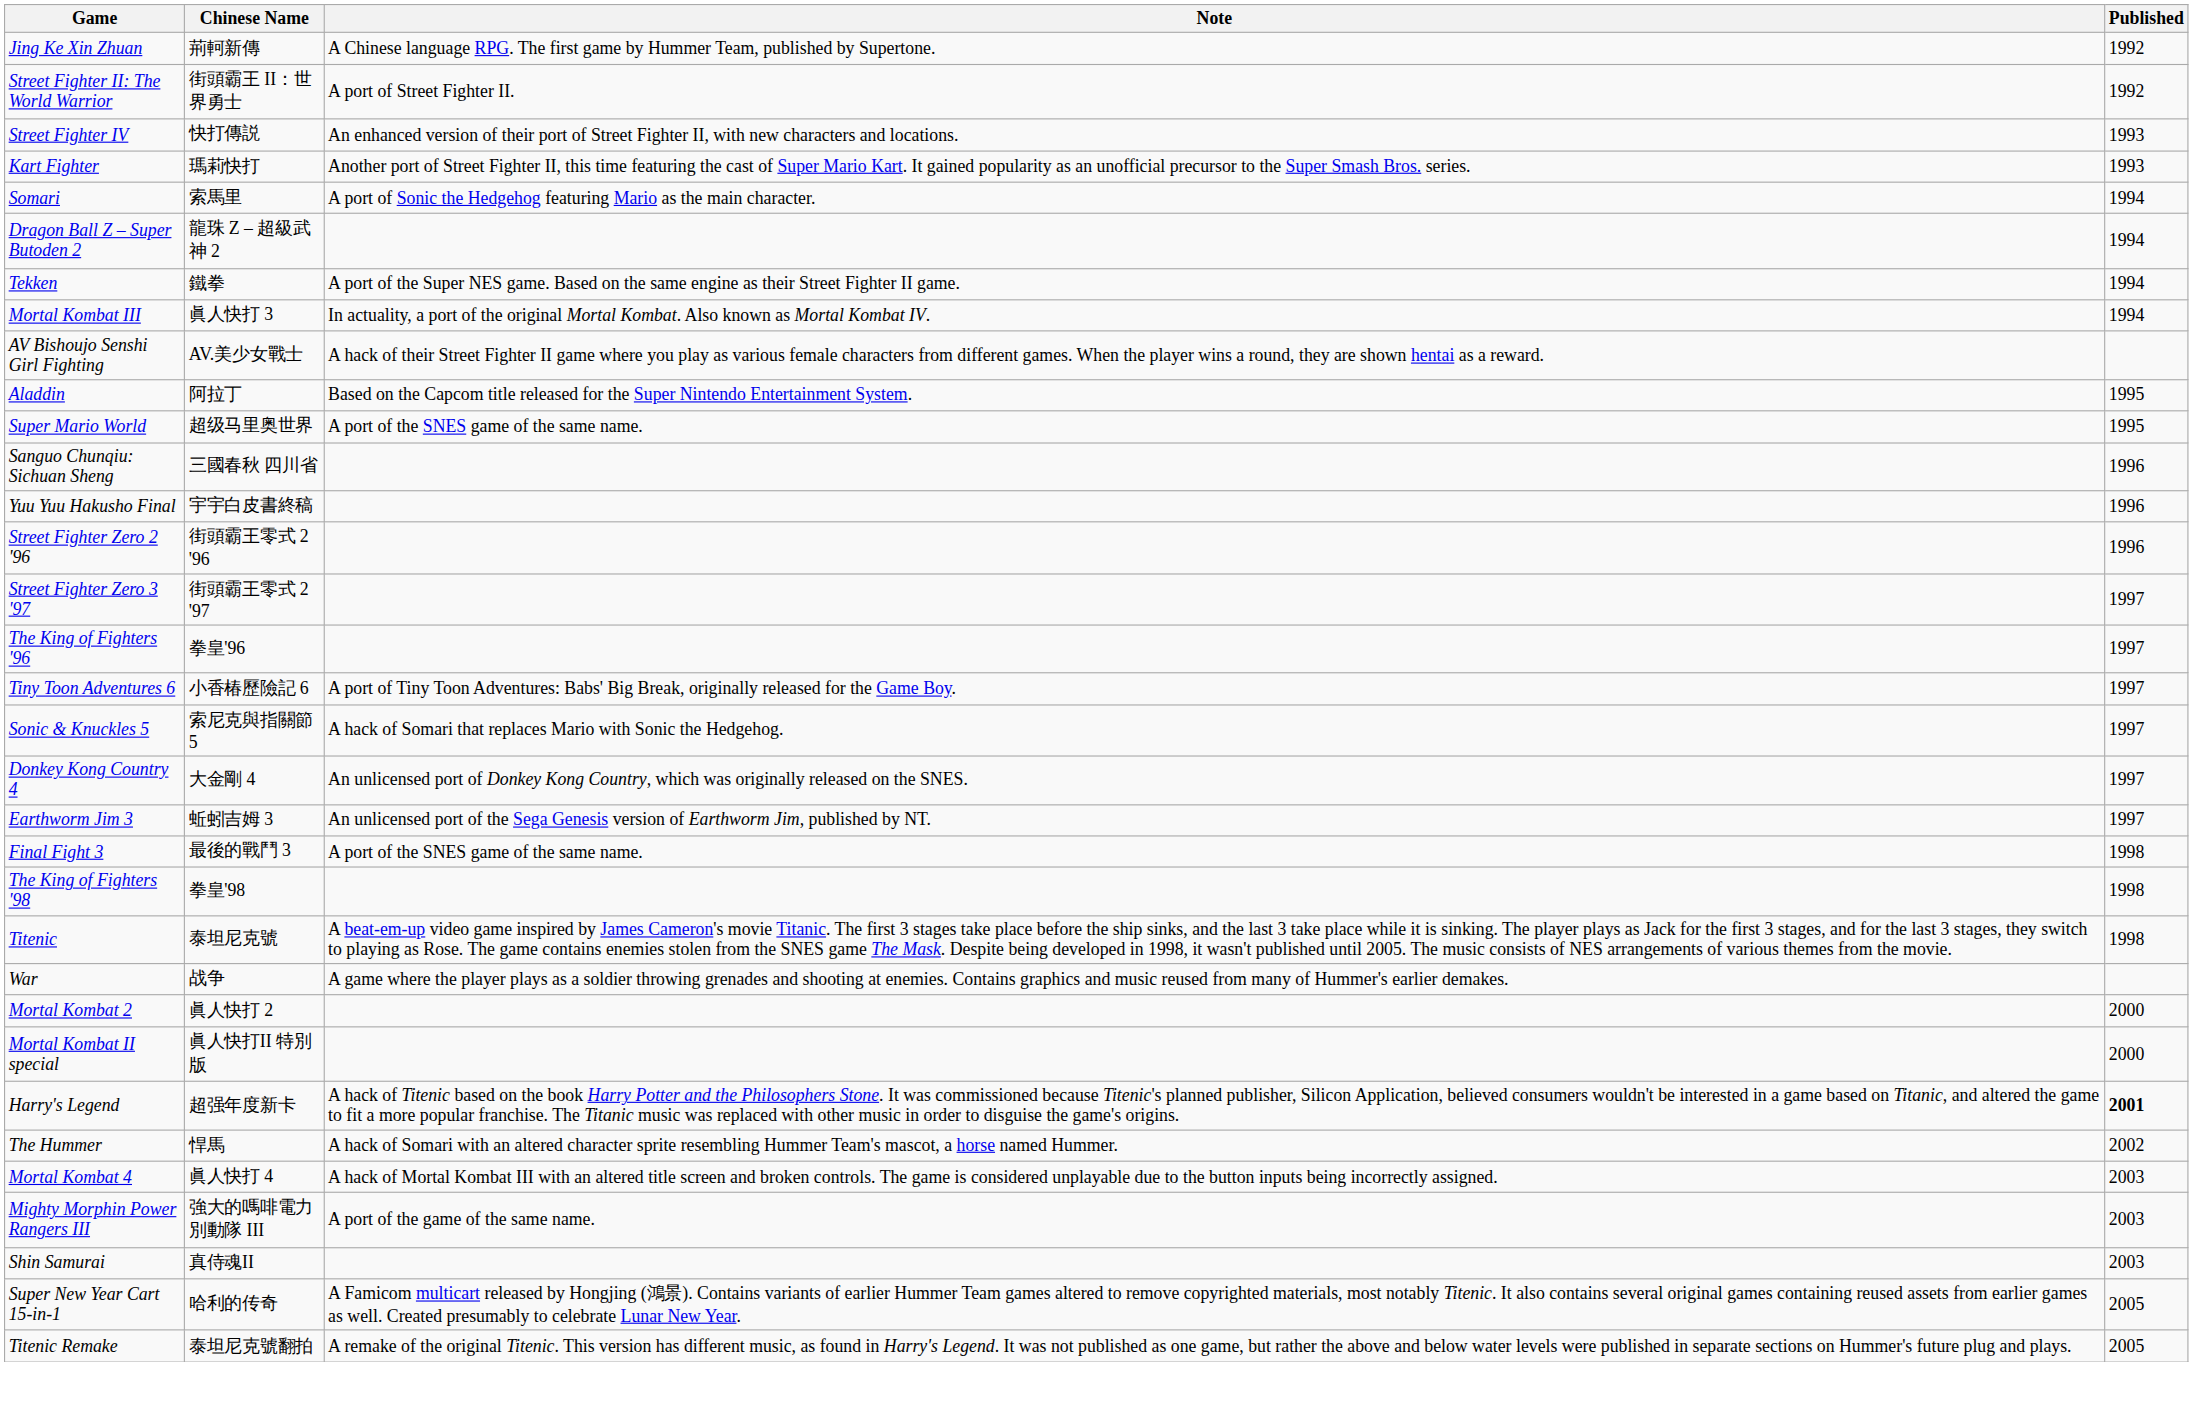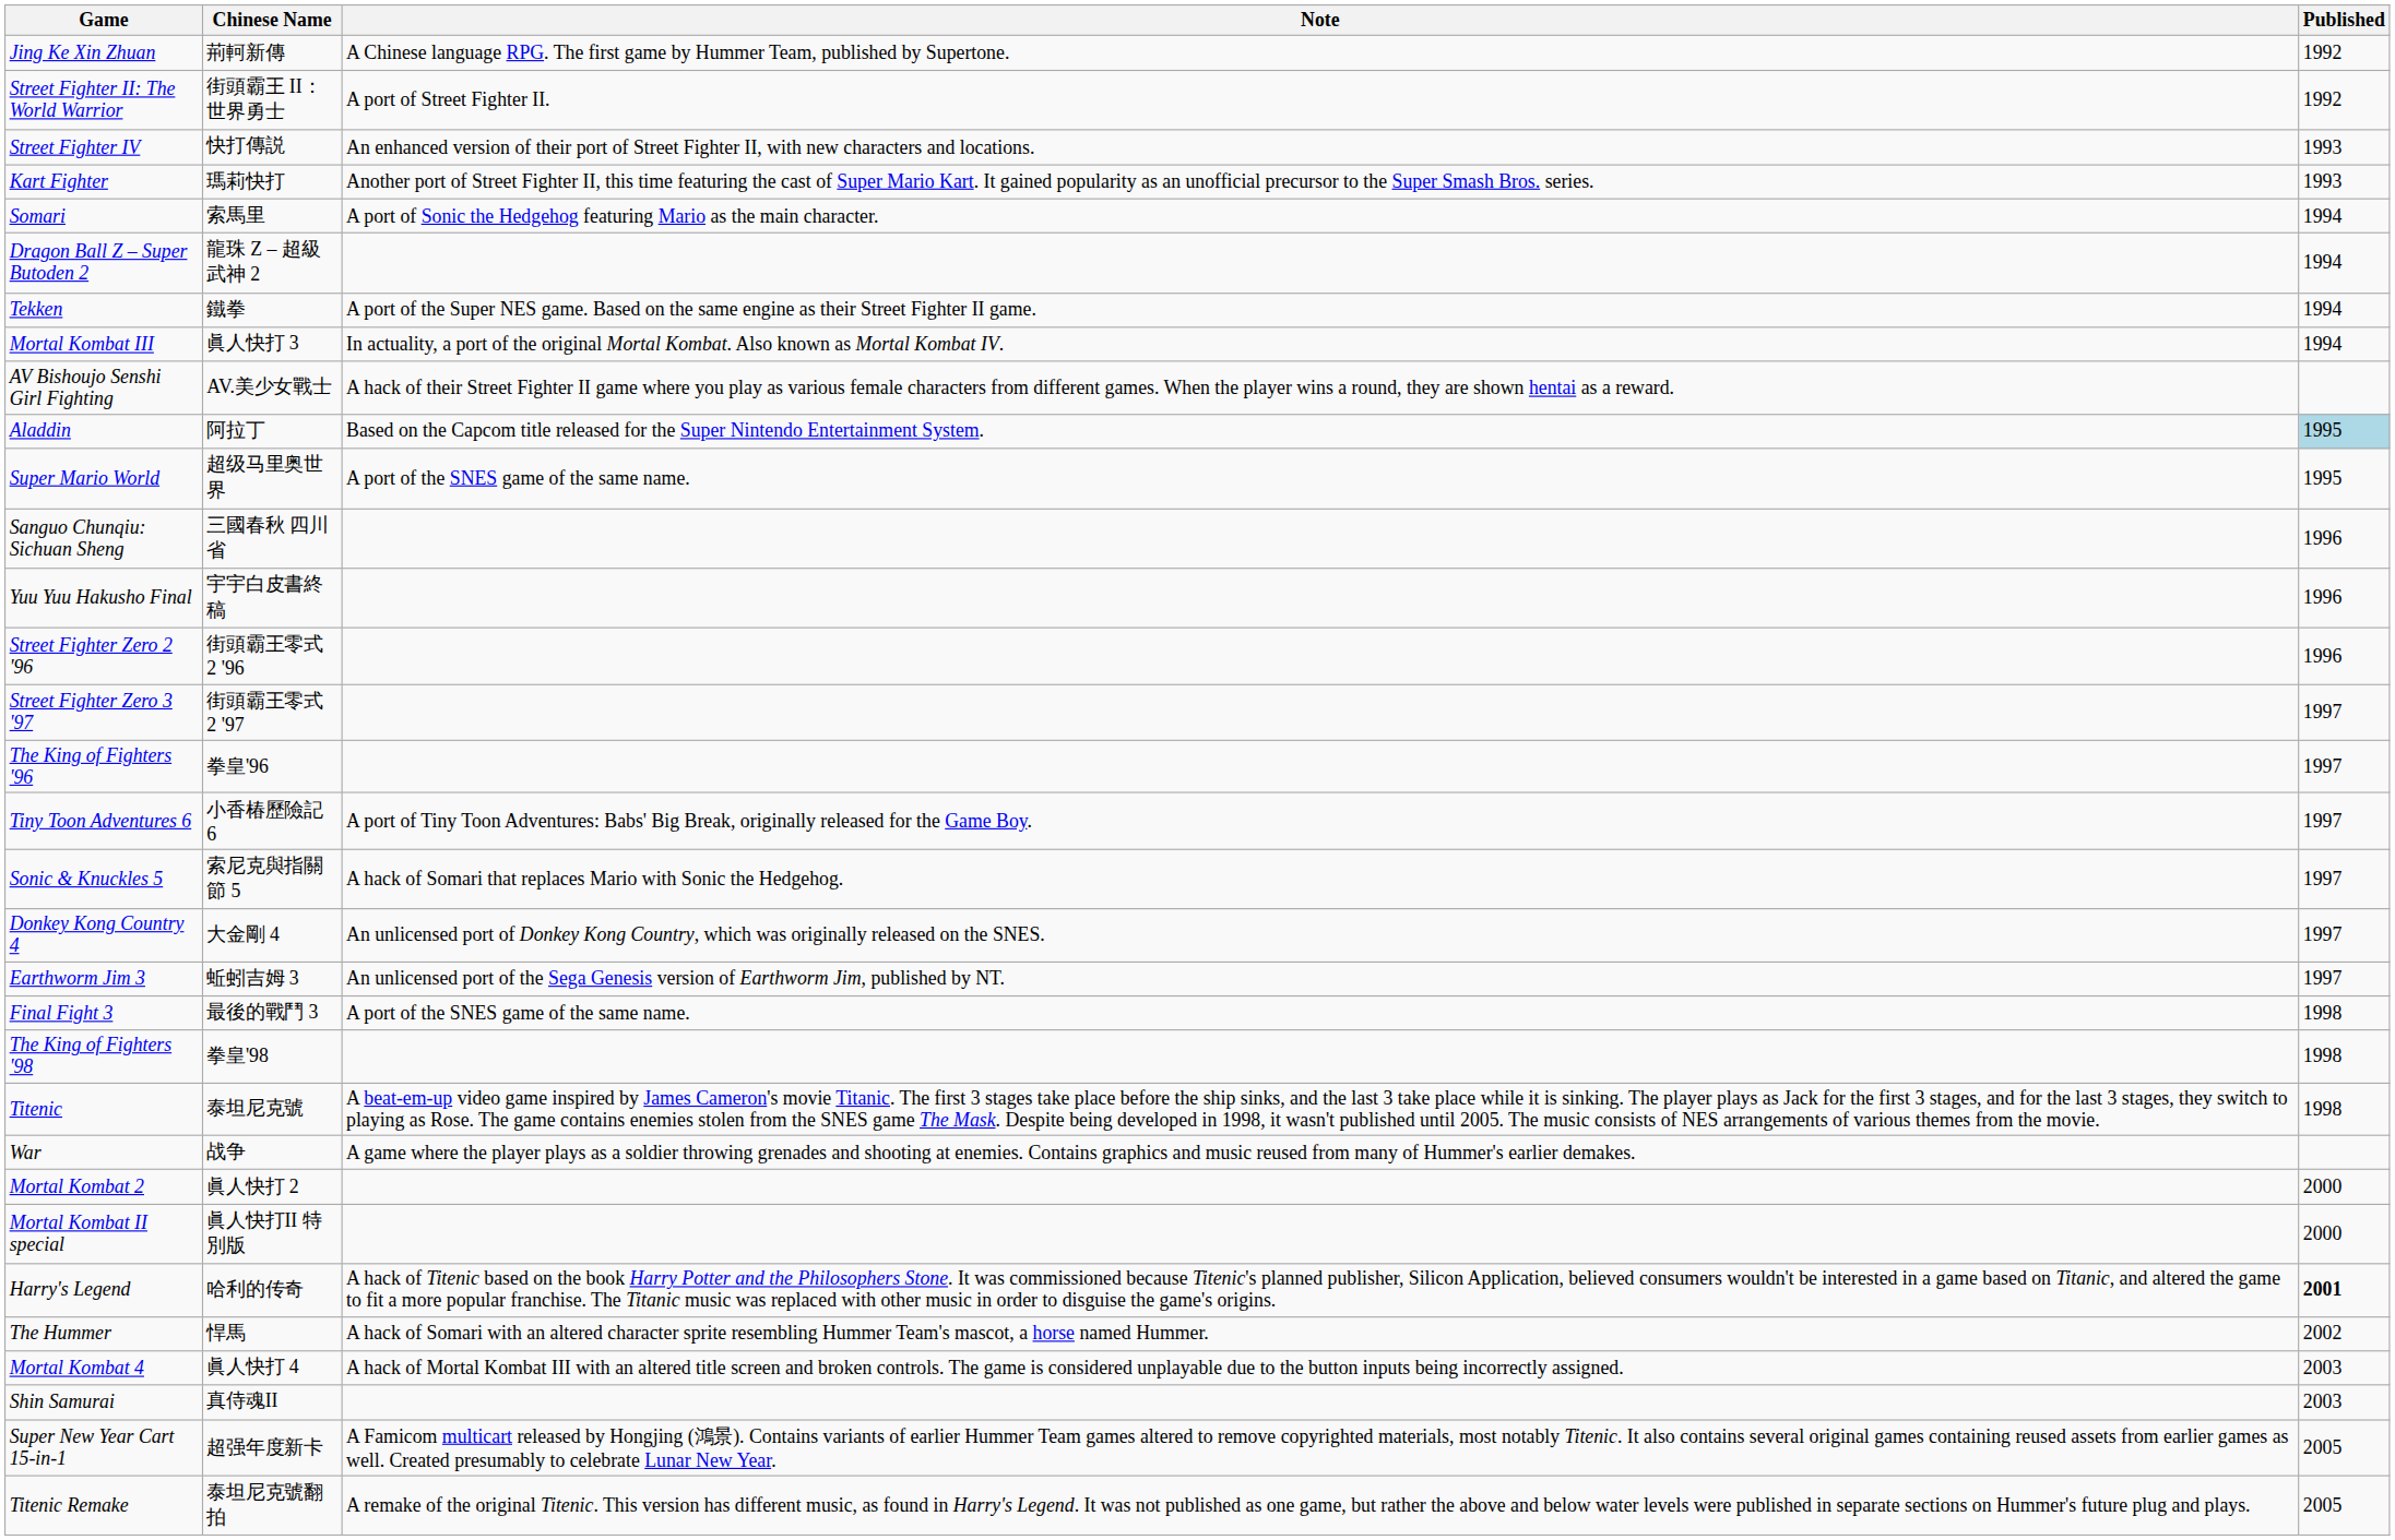Aladdin | Published: no background -> lightblue background
Harry's Legend | Chinese Name: 超强年度新卡 -> 哈利的传奇
- row: Mighty Morphin Power Rangers III | 強大的嗎啡電力別動隊 III | A port of the game of the same name. | 2003
Super New Year Cart 15-in-1 | Chinese Name: 哈利的传奇 -> 超强年度新卡
